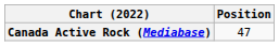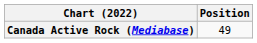Canada Active Rock (Mediabase) | Position: 47 -> 49
